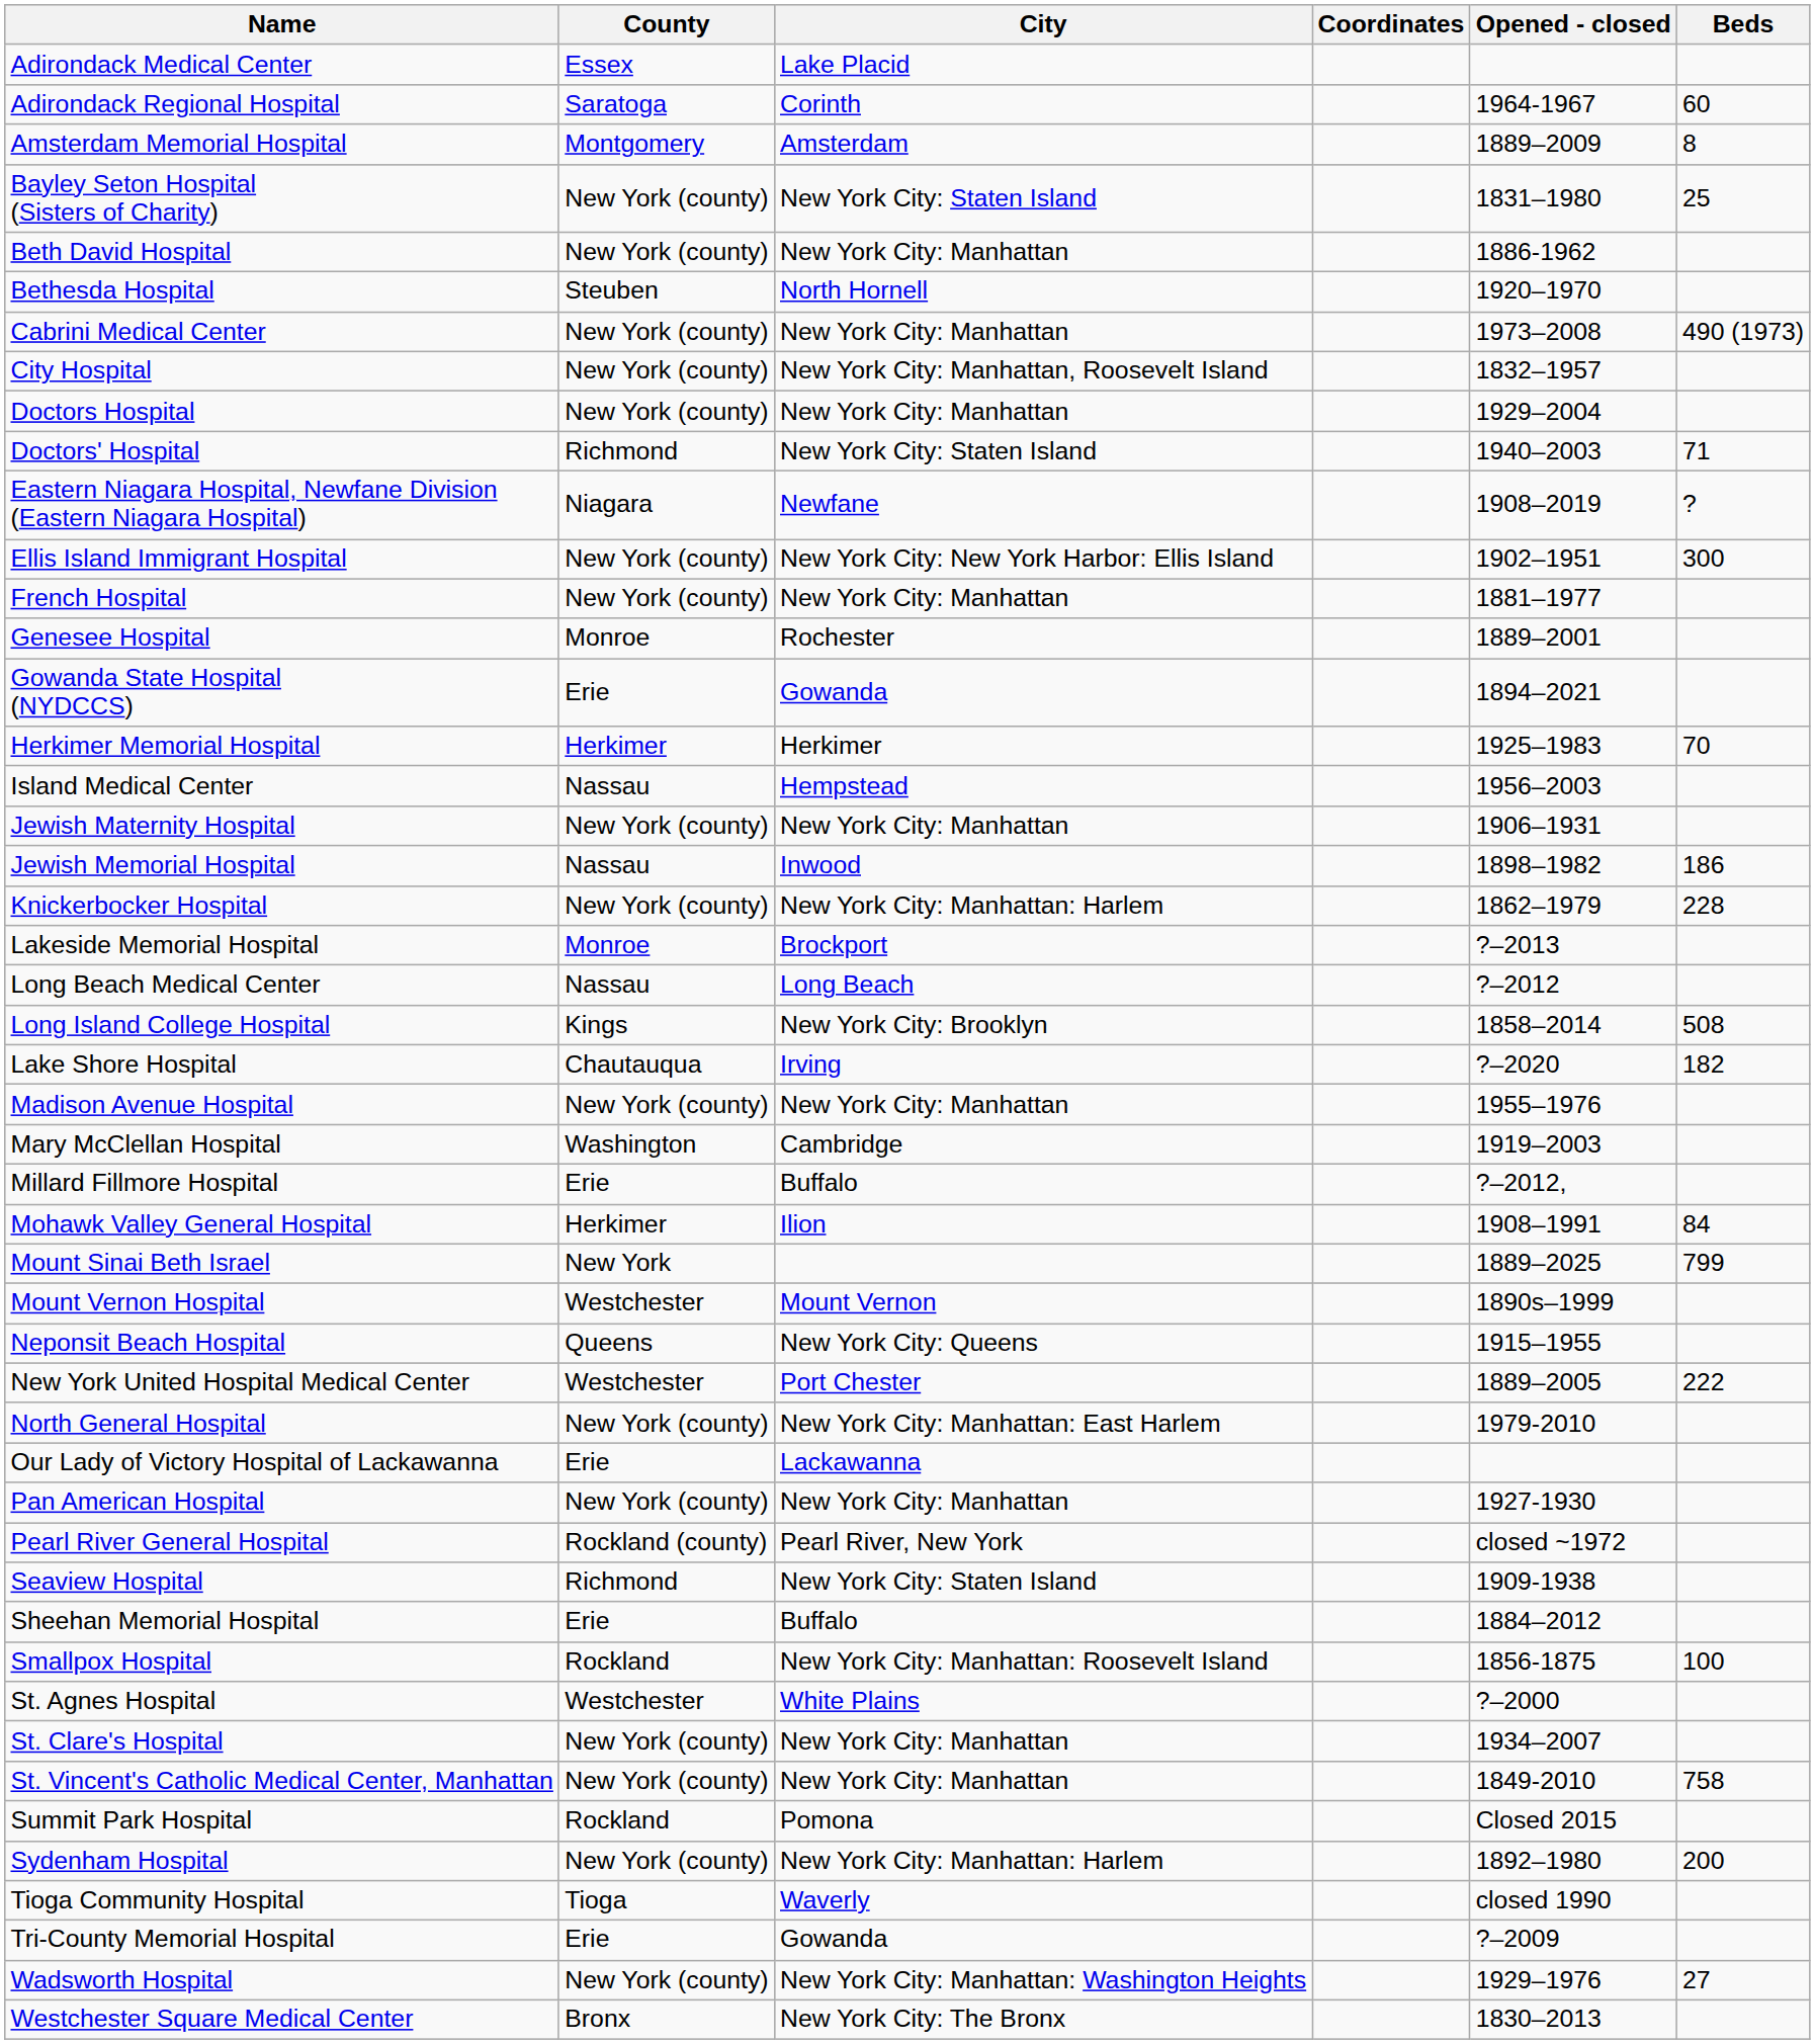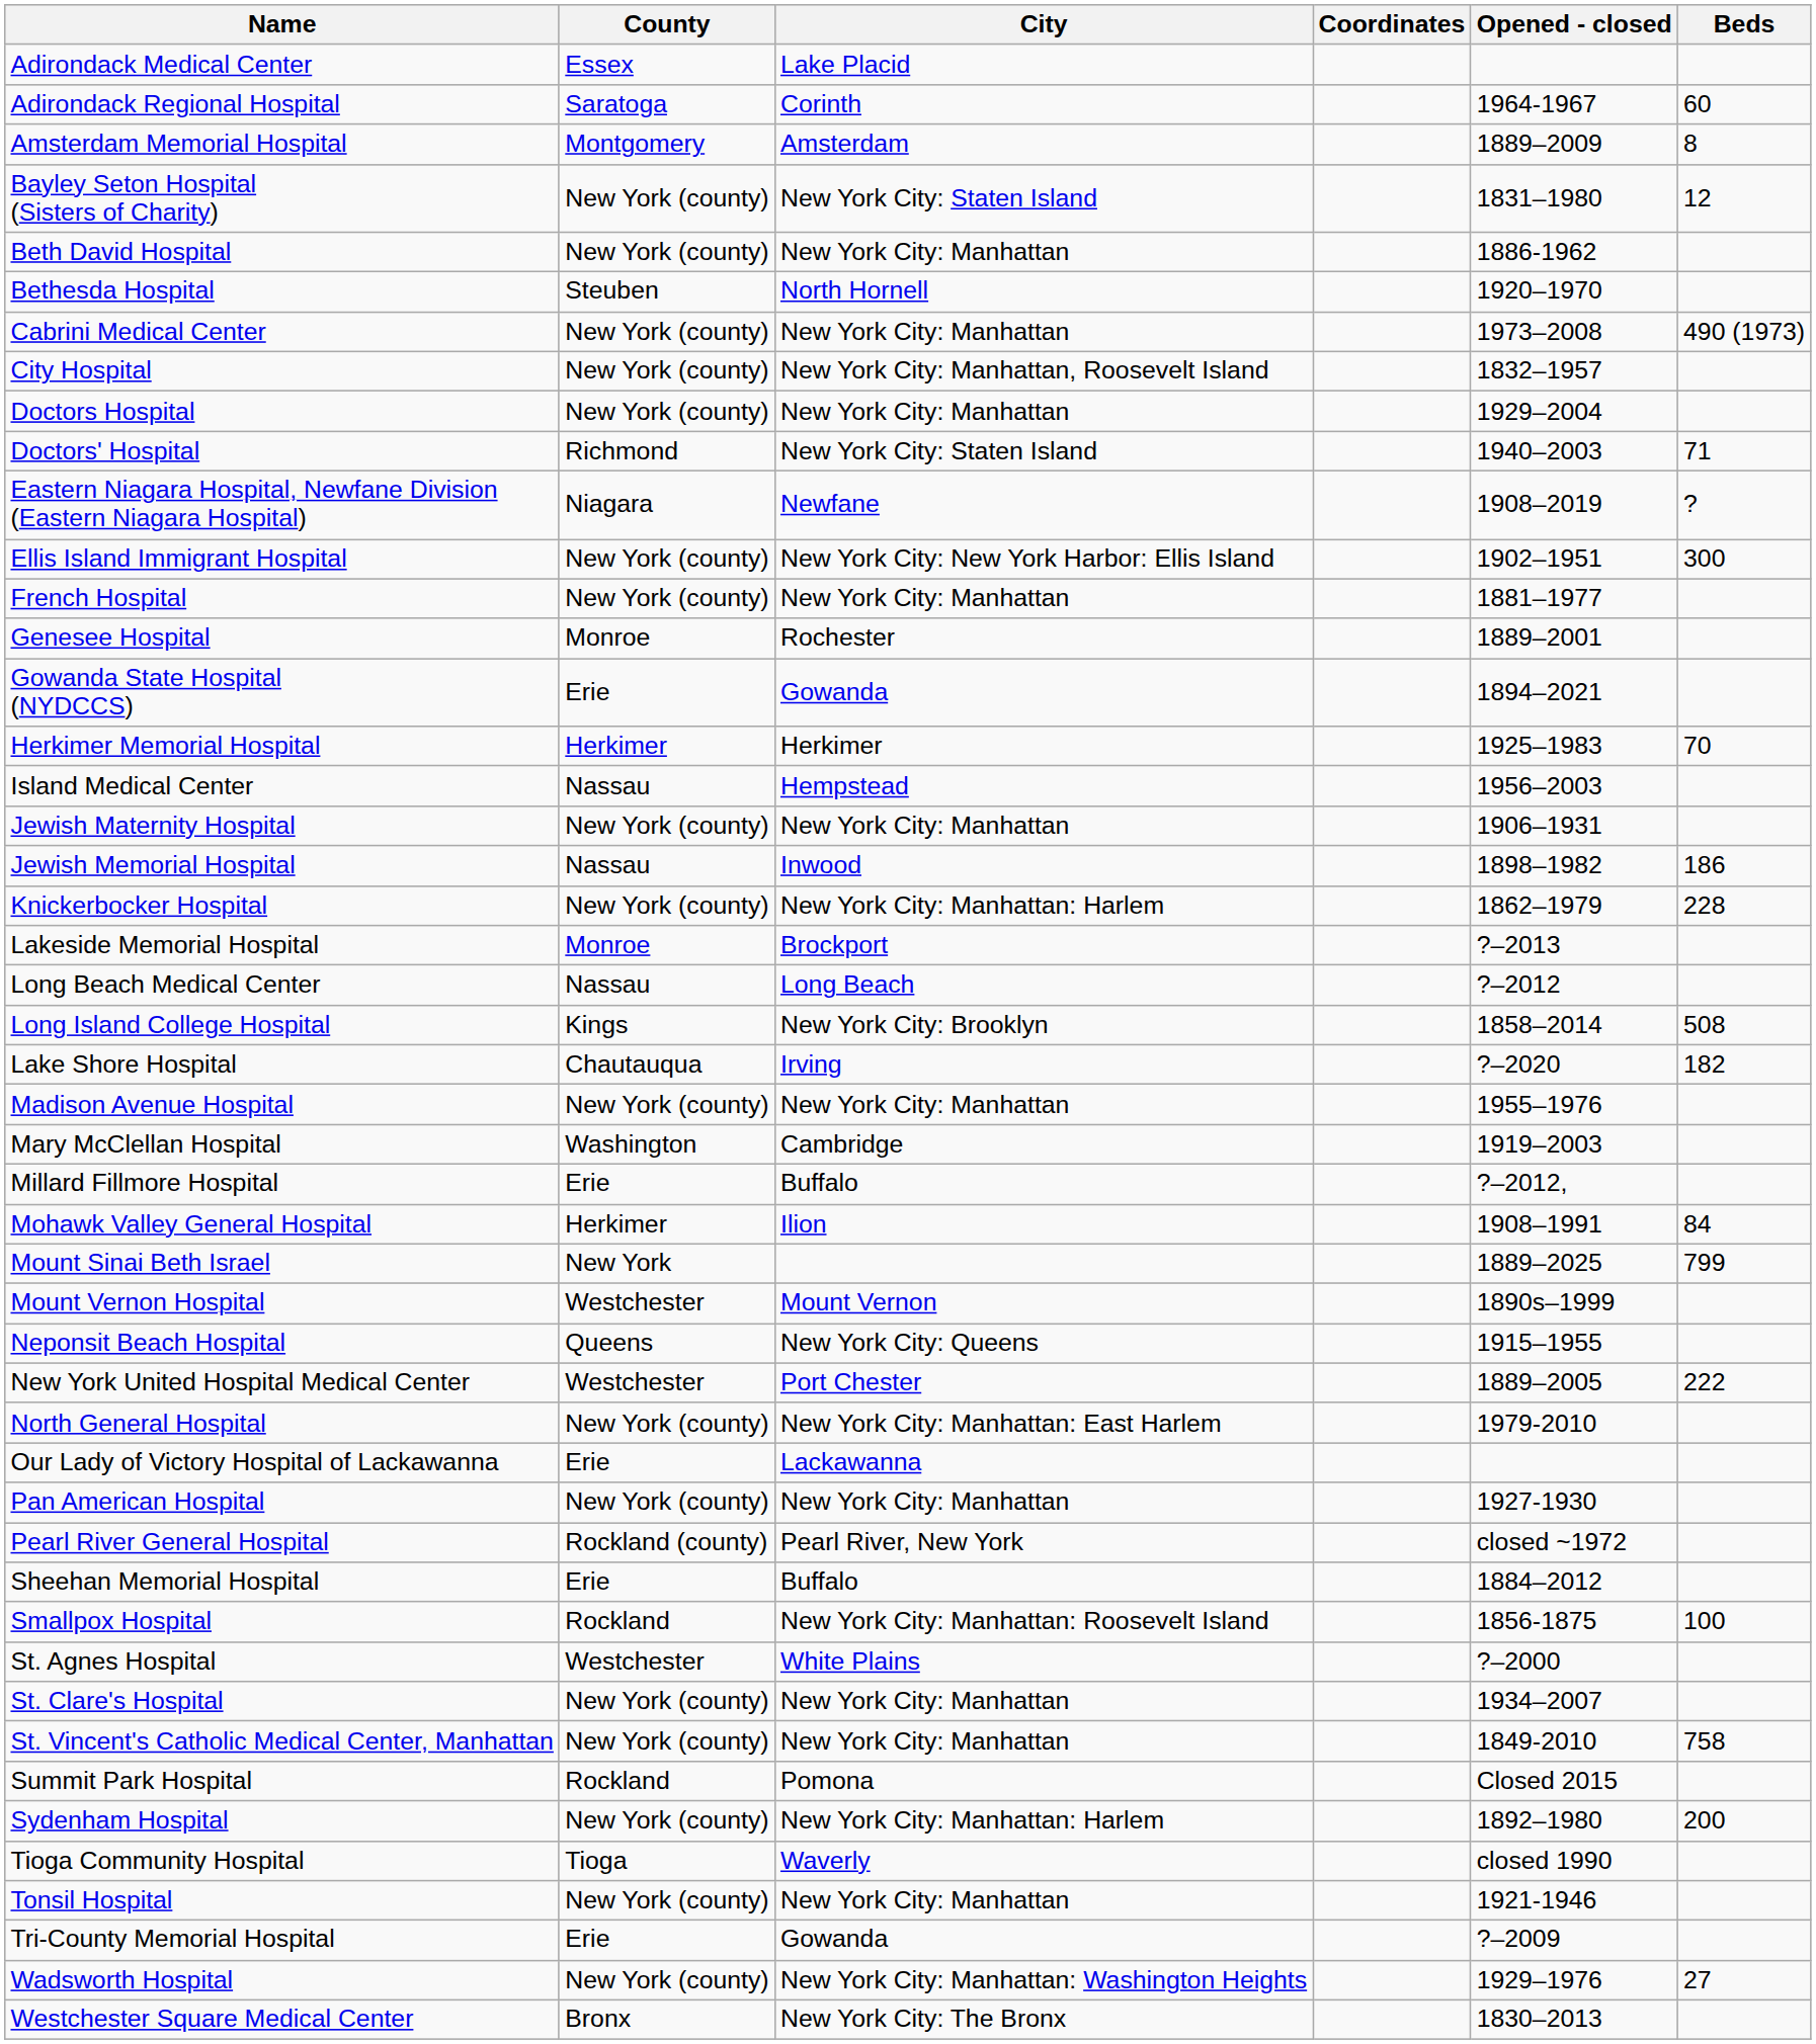Bayley Seton Hospital (Sisters of Charity) | Beds: 25 -> 12
- row: Seaview Hospital | Richmond | New York City: Staten Island | 1909-1938
+ row: Tonsil Hospital | New York (county) | New York City: Manhattan | 1921-1946
